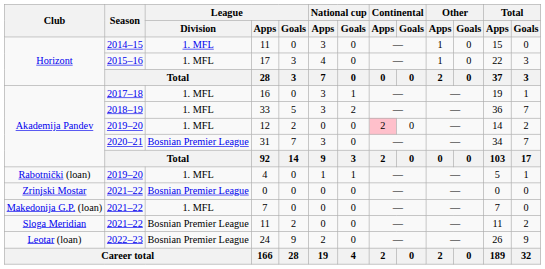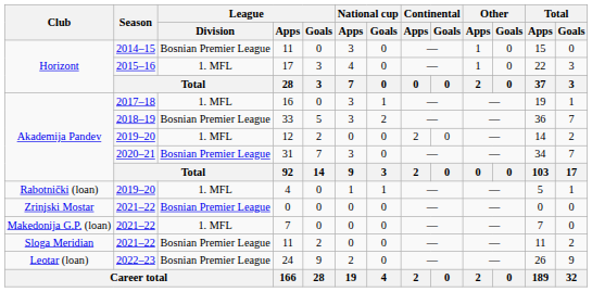2014–15 / 11 | League / Division: 1. MFL -> Bosnian Premier League
33 | League / Division: 1. MFL -> Bosnian Premier League
12 | Continental / Apps: pink background -> no background
